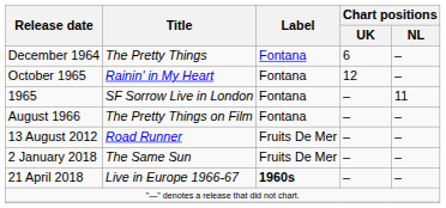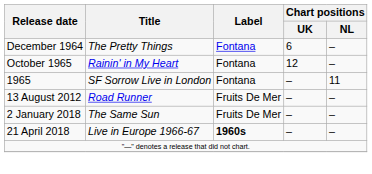- row: August 1966 | The Pretty Things on Film | Fontana | – | –
